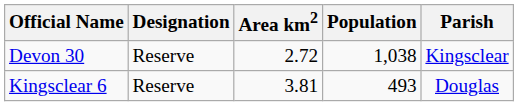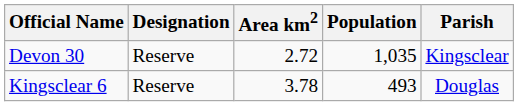Devon 30 | Population: 1,038 -> 1,035
Kingsclear 6 | Area km2: 3.81 -> 3.78
